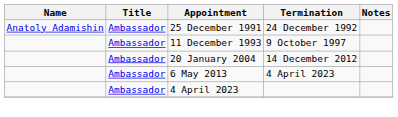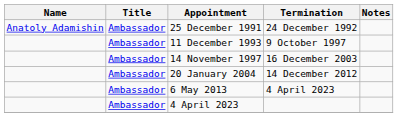+ row: Ambassador | 14 November 1997 | 16 December 2003
